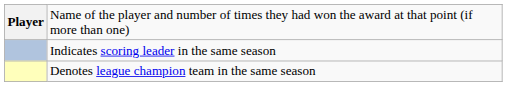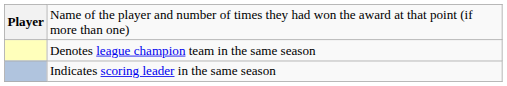rows swapped: Indicates scoring leader in the same season <-> Denotes league champion team in the same season
